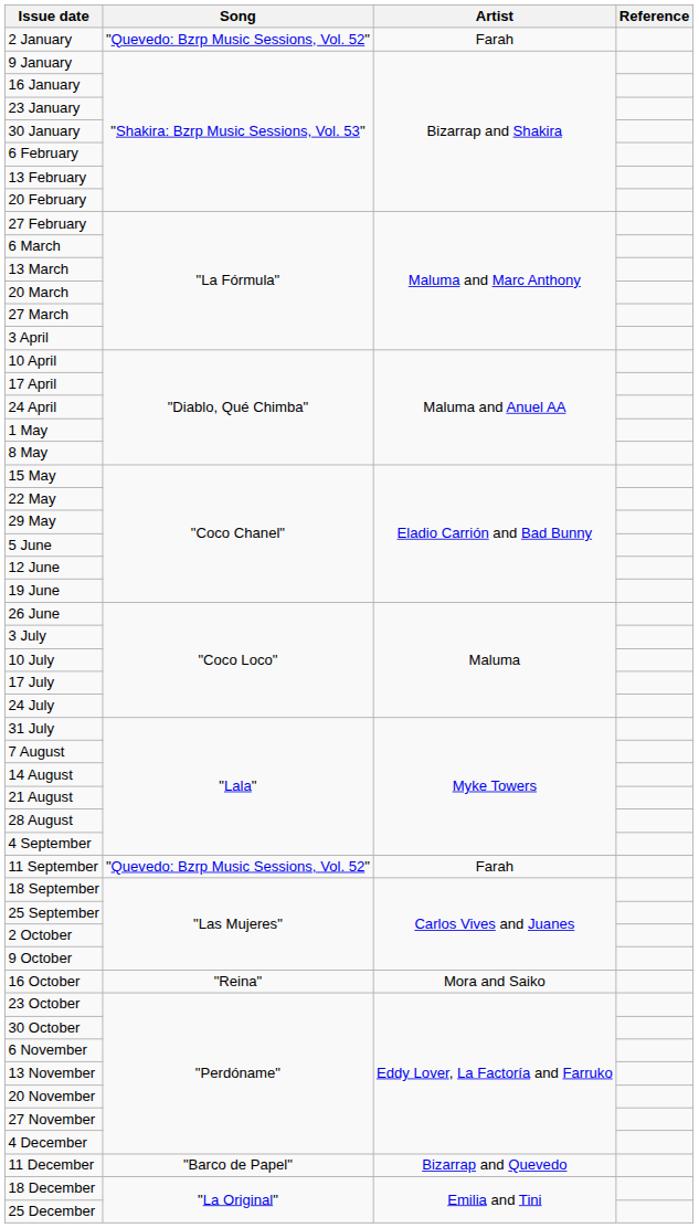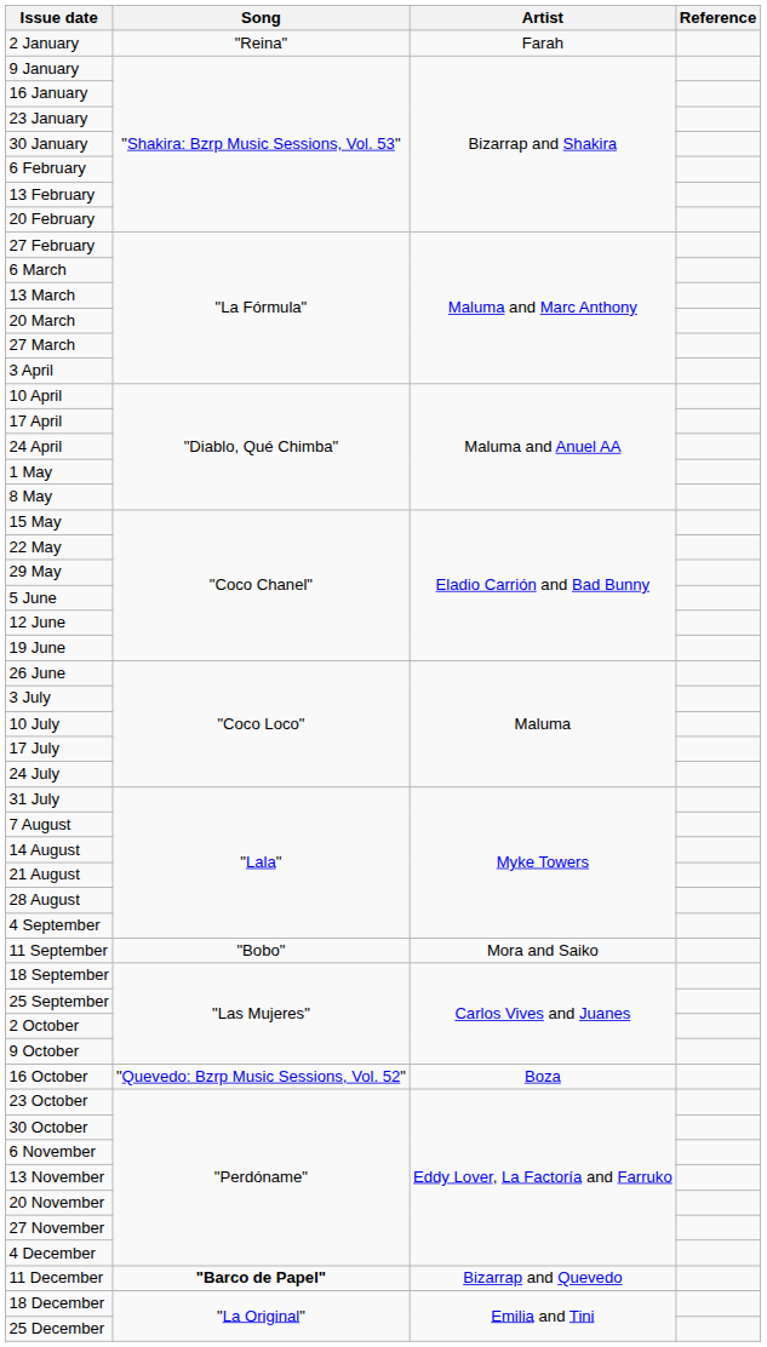2 January | Song: "Quevedo: Bzrp Music Sessions, Vol. 52" -> "Reina"
11 September | Song: "Quevedo: Bzrp Music Sessions, Vol. 52" -> "Bobo"
11 September | Artist: Farah -> Mora and Saiko
16 October | Song: "Reina" -> "Quevedo: Bzrp Music Sessions, Vol. 52"
16 October | Artist: Mora and Saiko -> Boza
11 December | Song: normal -> bold
